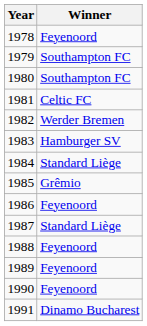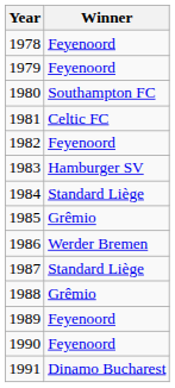1979 | Winner: Southampton FC -> Feyenoord
1982 | Winner: Werder Bremen -> Feyenoord
1986 | Winner: Feyenoord -> Werder Bremen
1988 | Winner: Feyenoord -> Grêmio
